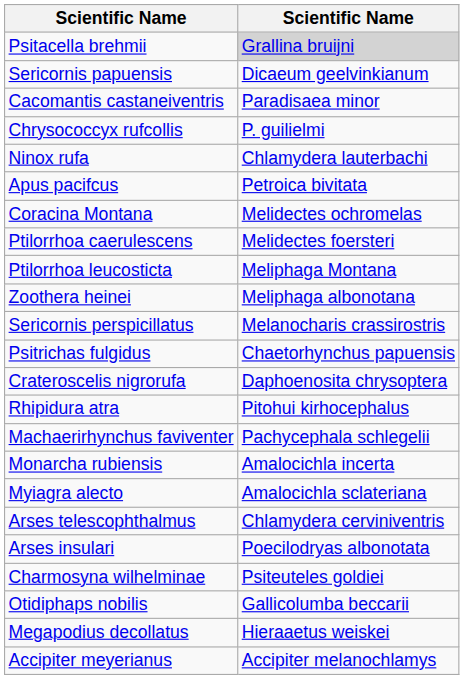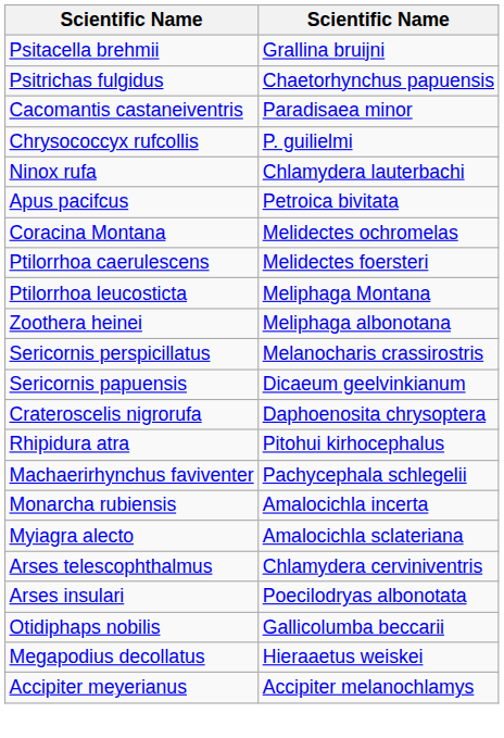Psitacella brehmii | column 2: lightgrey background -> no background
rows swapped: Psitrichas fulgidus <-> Sericornis papuensis
- row: Charmosyna wilhelminae | Psiteuteles goldiei
